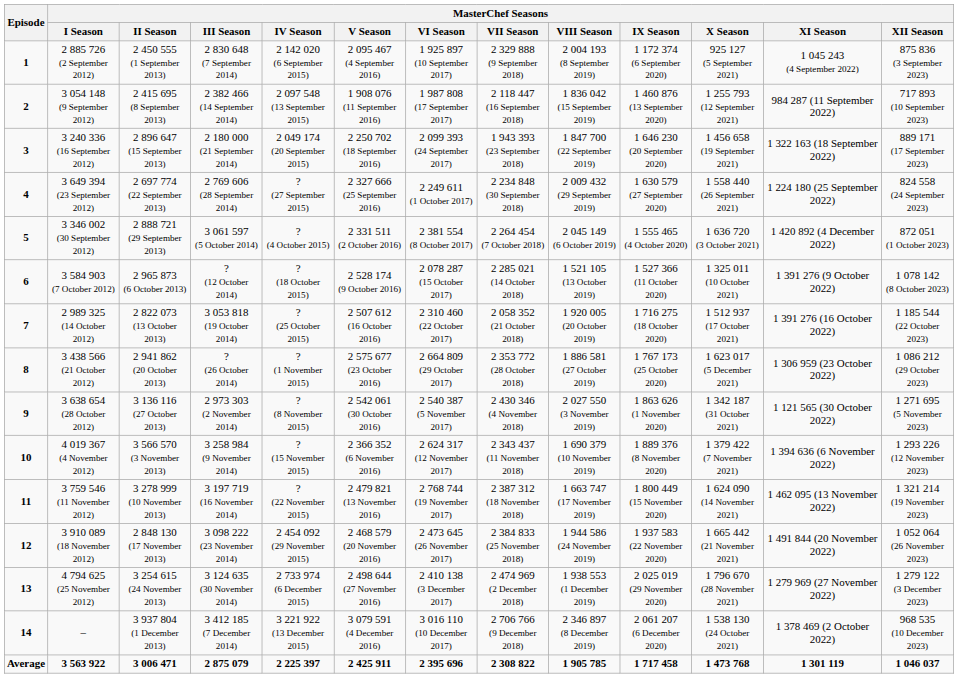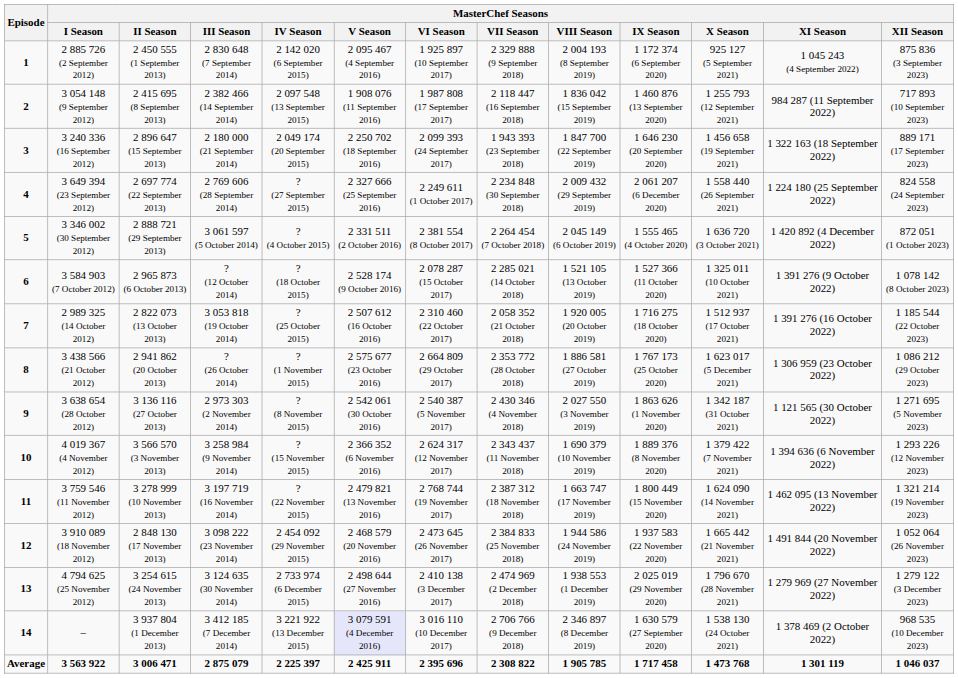3 649 394 (23 September 2012) | MasterChef Seasons / IX Season: 1 630 579 (27 September 2020) -> 2 061 207 (6 December 2020)
– | MasterChef Seasons / V Season: no background -> lavender background
– | MasterChef Seasons / IX Season: 2 061 207 (6 December 2020) -> 1 630 579 (27 September 2020)
